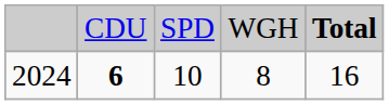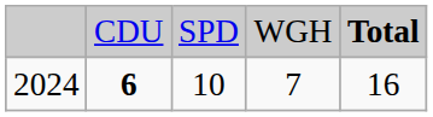2024 | column 4: 8 -> 7
